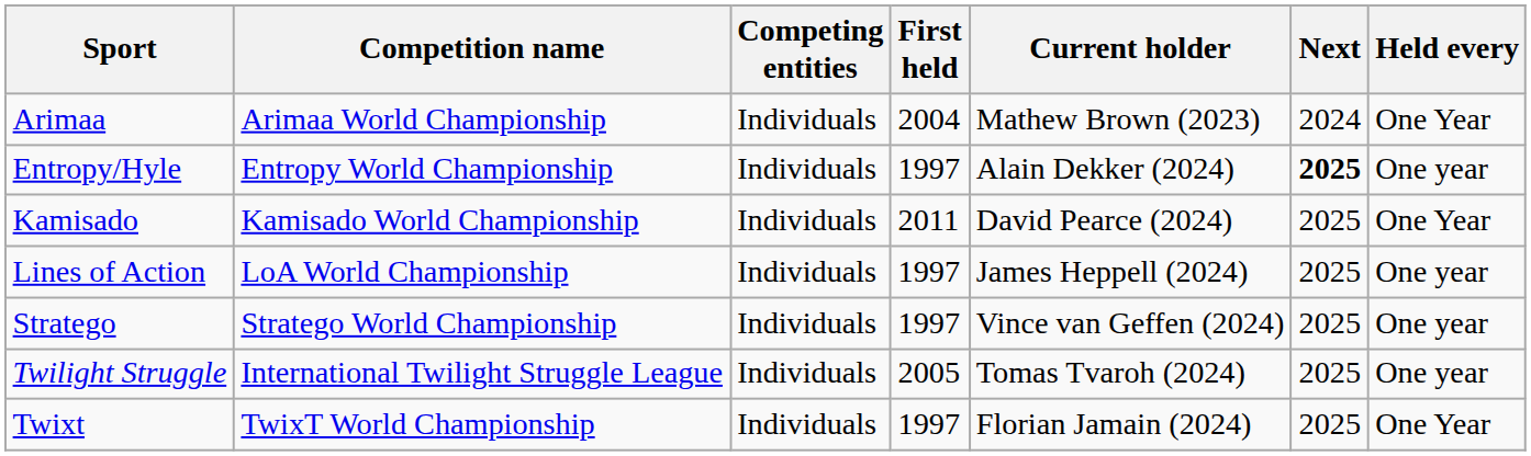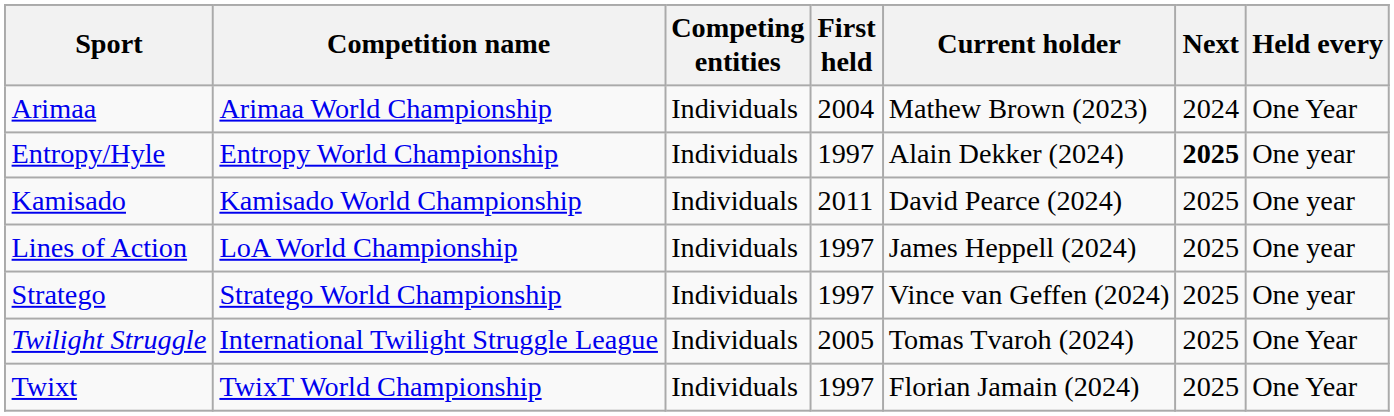Kamisado | Held every: One Year -> One year
Twilight Struggle | Held every: One year -> One Year
